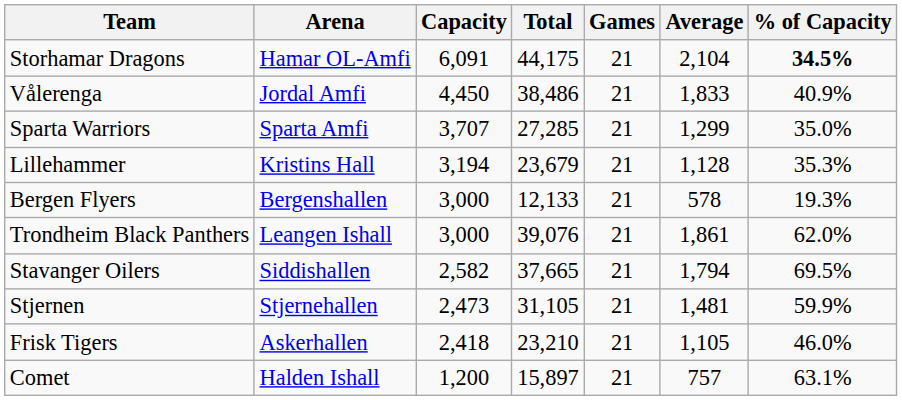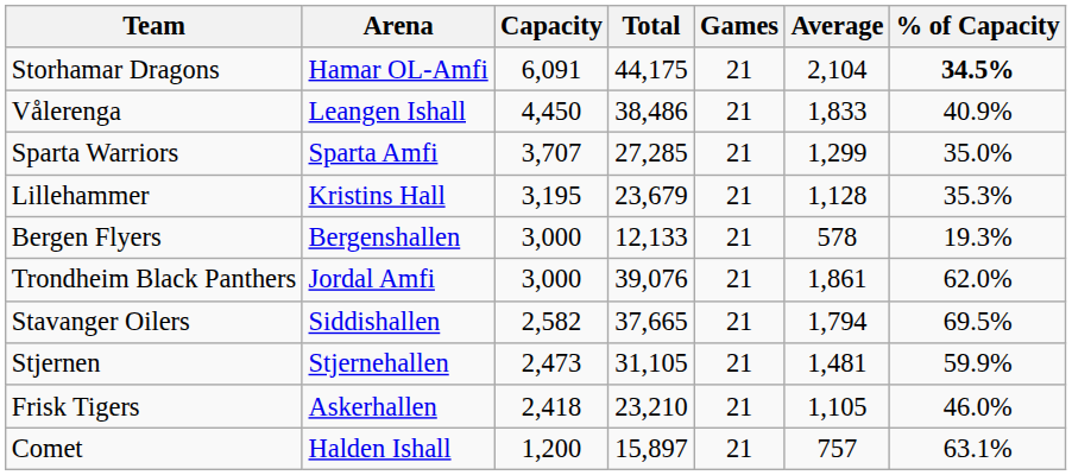Vålerenga | Arena: Jordal Amfi -> Leangen Ishall
Lillehammer | Capacity: 3,194 -> 3,195
Trondheim Black Panthers | Arena: Leangen Ishall -> Jordal Amfi
